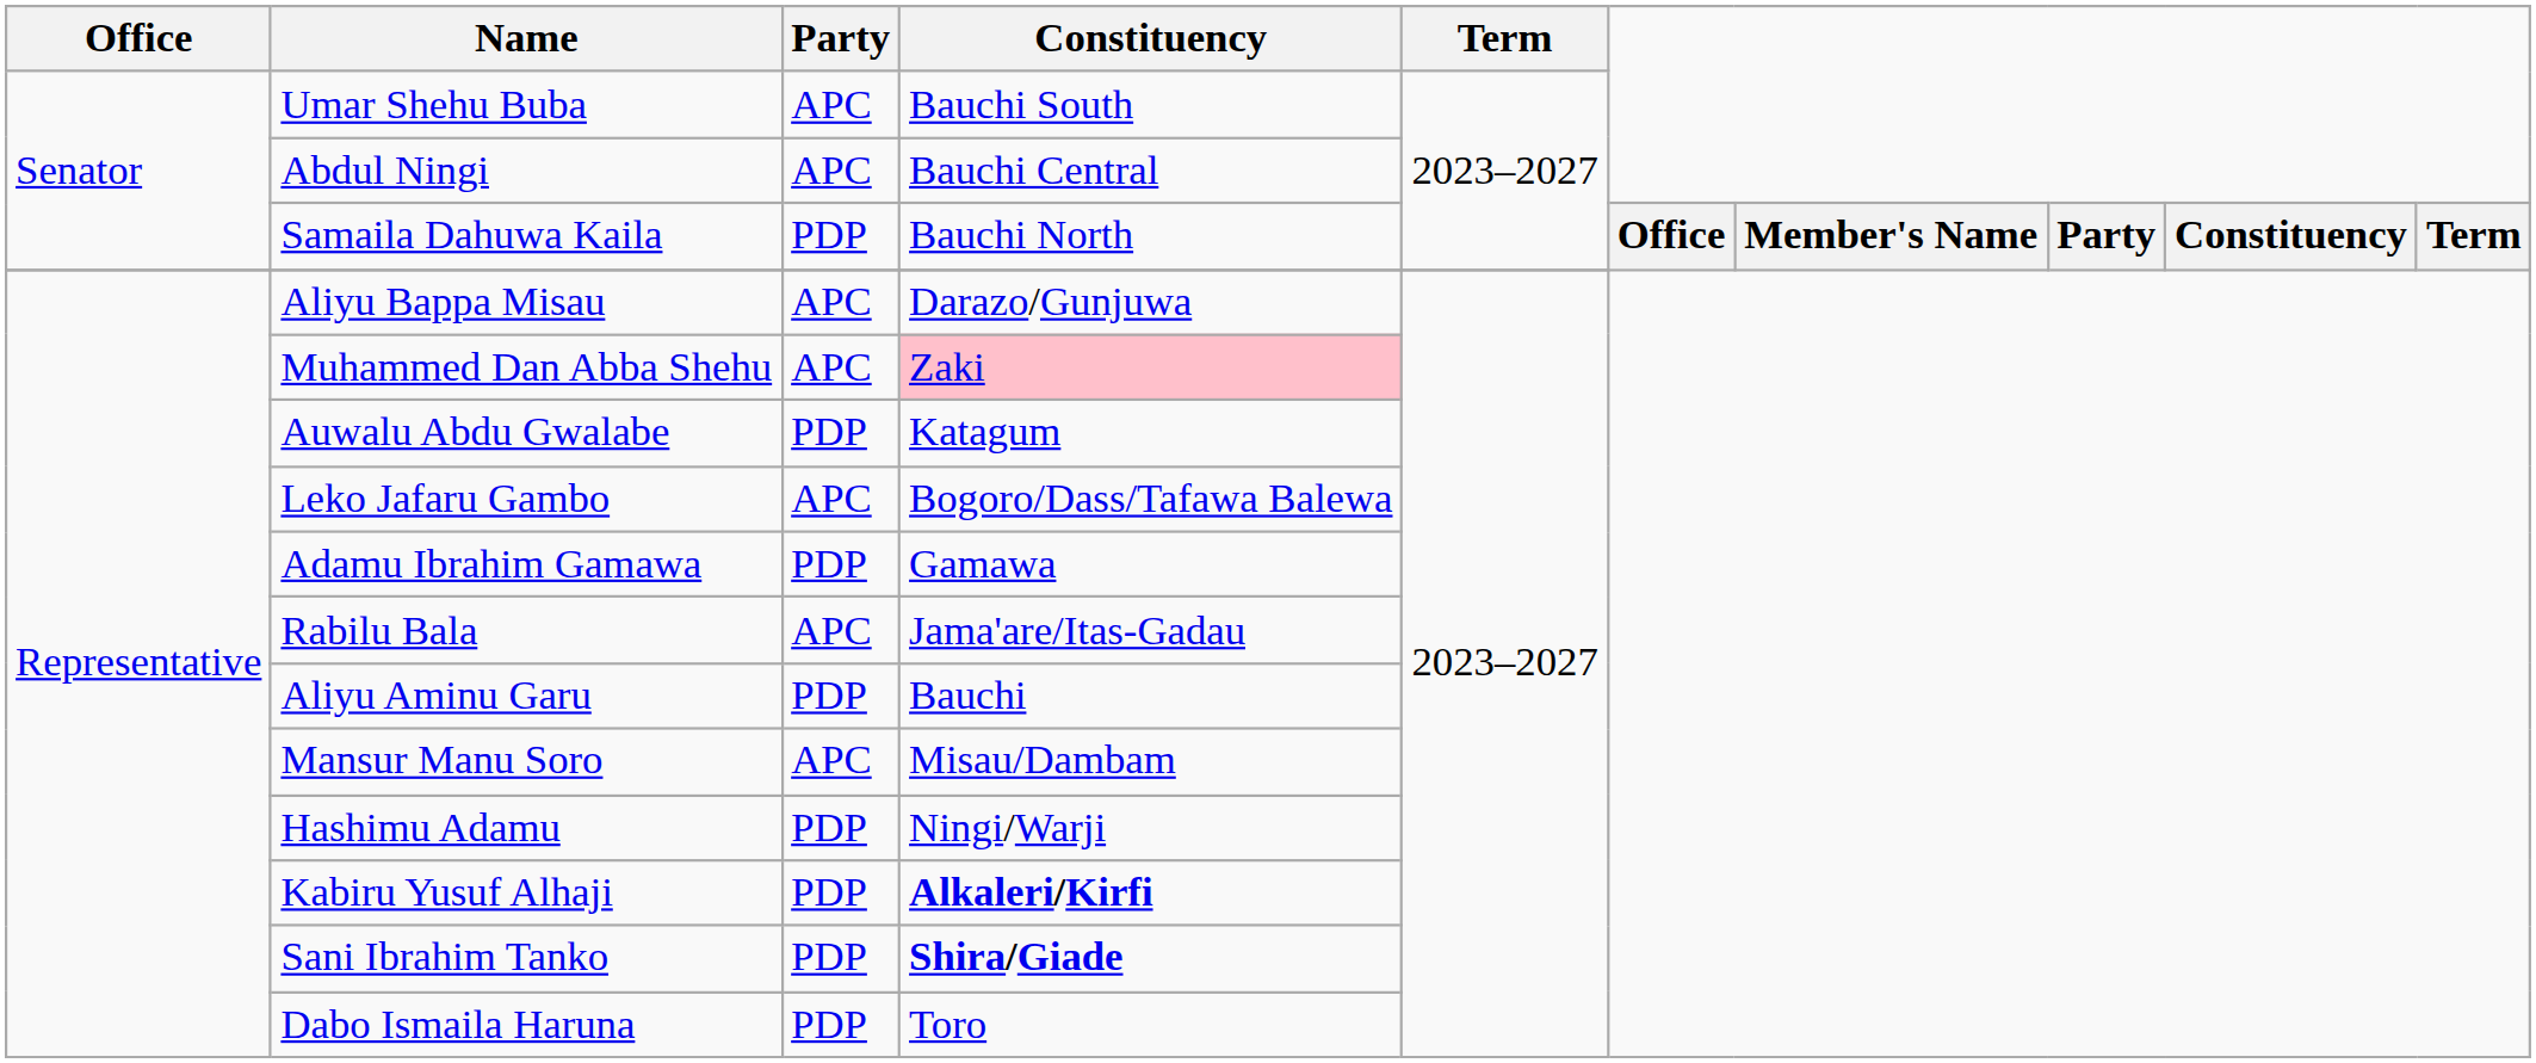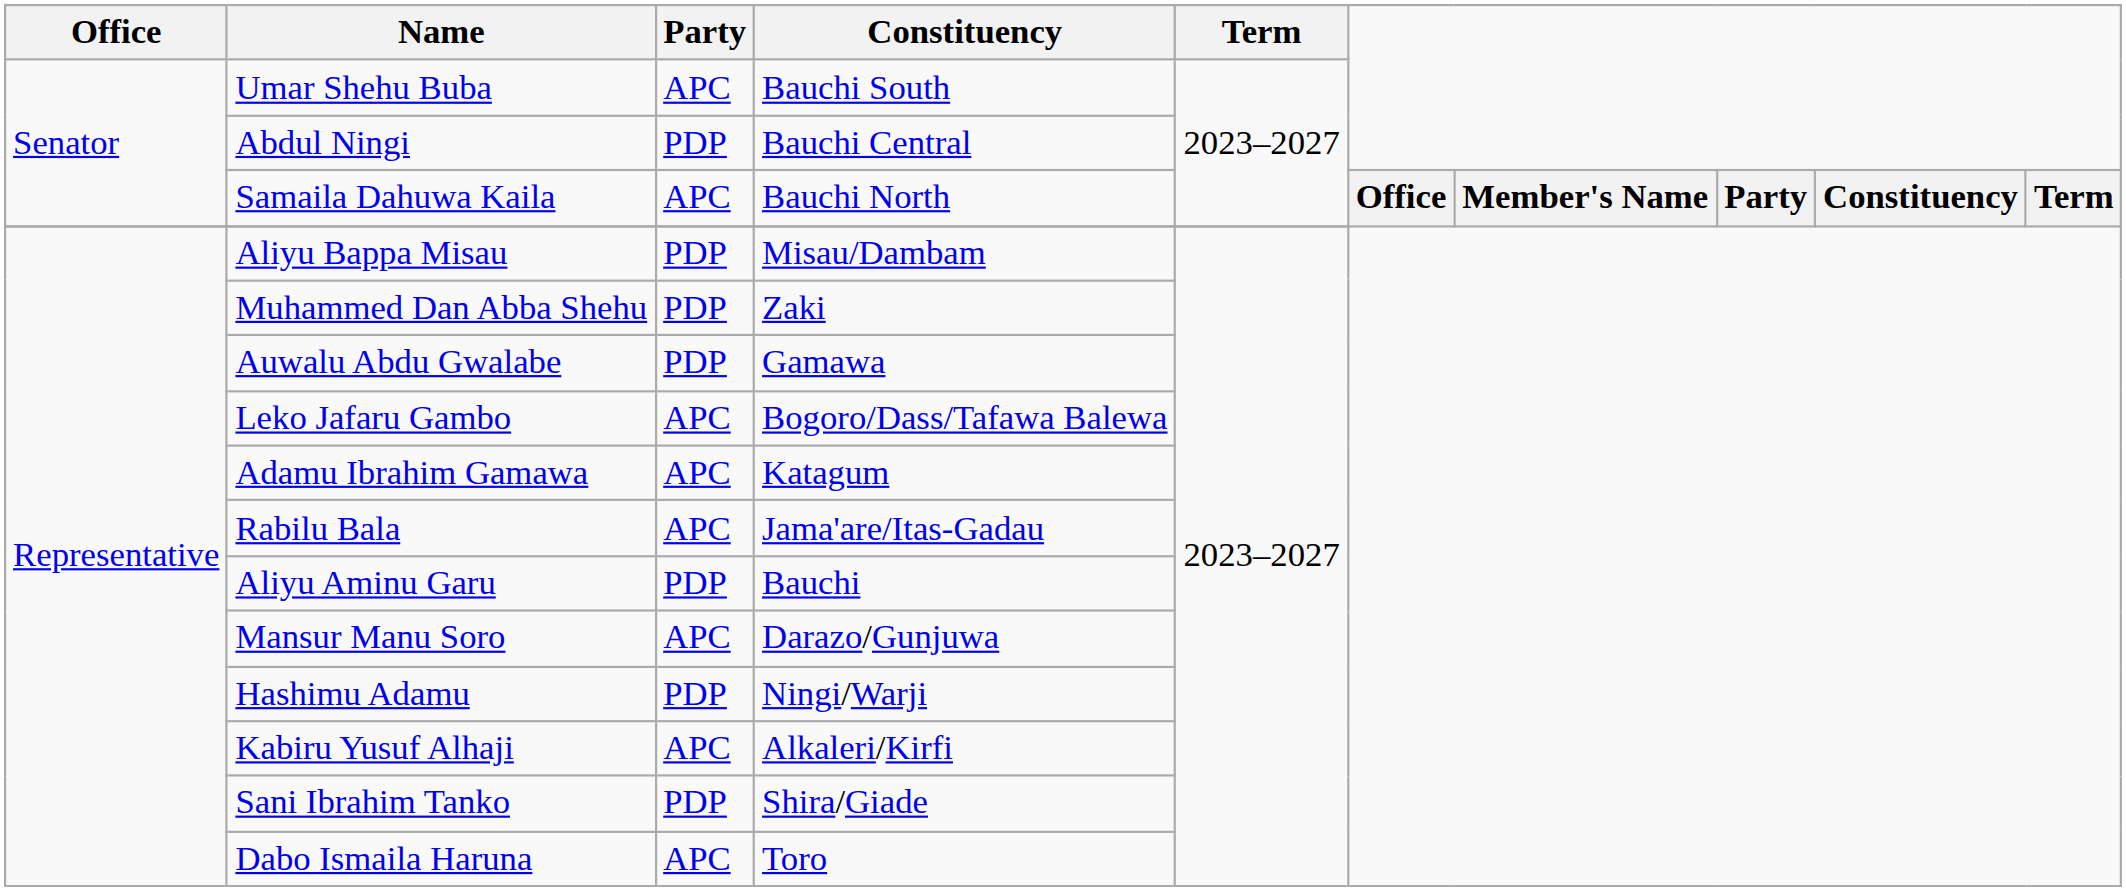Abdul Ningi | Party: APC -> PDP
Samaila Dahuwa Kaila | Party: PDP -> APC
Aliyu Bappa Misau | Party: APC -> PDP
Aliyu Bappa Misau | Constituency: Darazo/Gunjuwa -> Misau/Dambam
Muhammed Dan Abba Shehu | Party: APC -> PDP
Muhammed Dan Abba Shehu | Constituency: pink background -> no background
Auwalu Abdu Gwalabe | Constituency: Katagum -> Gamawa
Adamu Ibrahim Gamawa | Party: PDP -> APC
Adamu Ibrahim Gamawa | Constituency: Gamawa -> Katagum
Mansur Manu Soro | Constituency: Misau/Dambam -> Darazo/Gunjuwa
Kabiru Yusuf Alhaji | Party: PDP -> APC
Kabiru Yusuf Alhaji | Constituency: bold -> normal
Sani Ibrahim Tanko | Constituency: bold -> normal
Dabo Ismaila Haruna | Party: PDP -> APC
